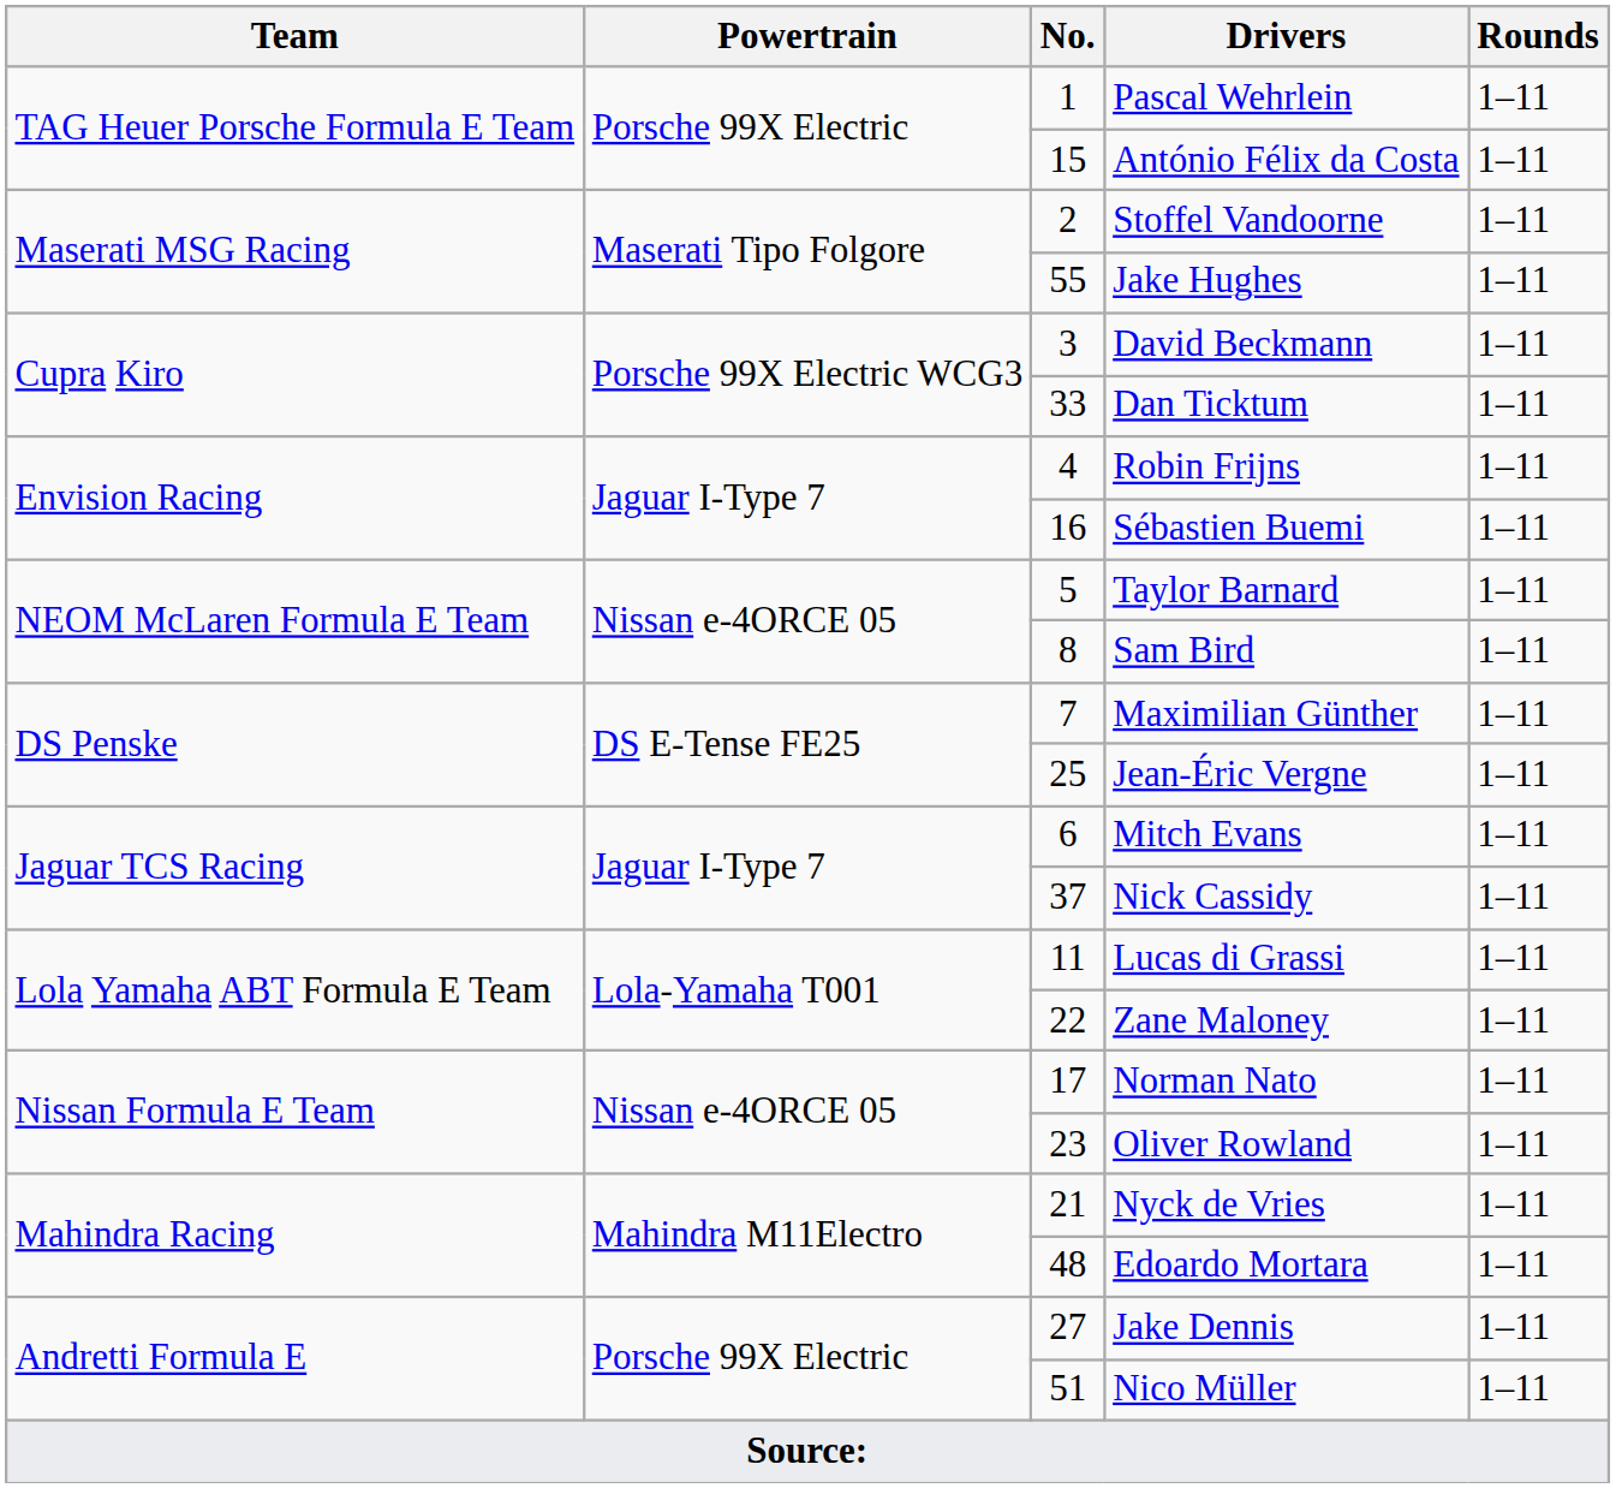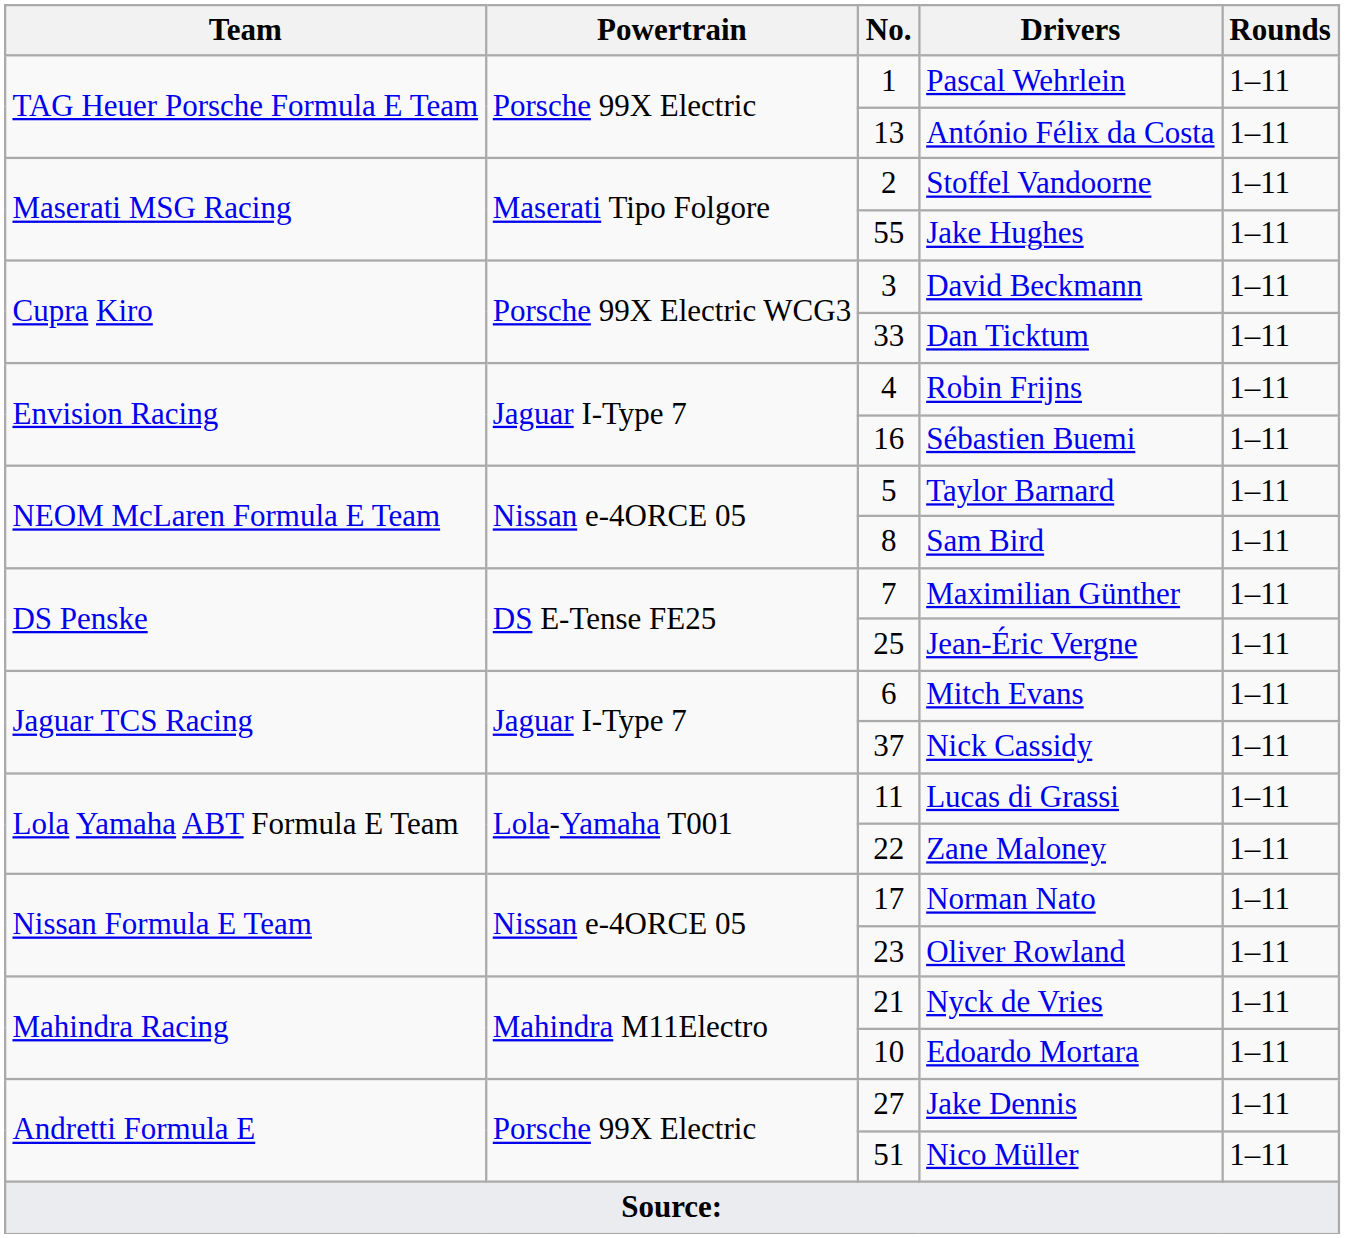António Félix da Costa | No.: 15 -> 13
Edoardo Mortara | No.: 48 -> 10
